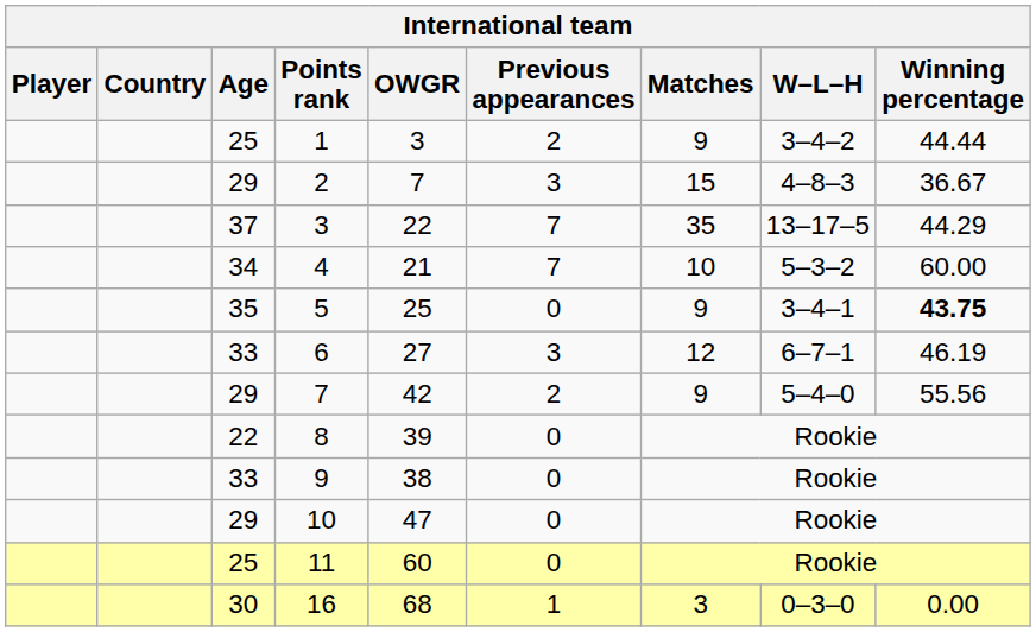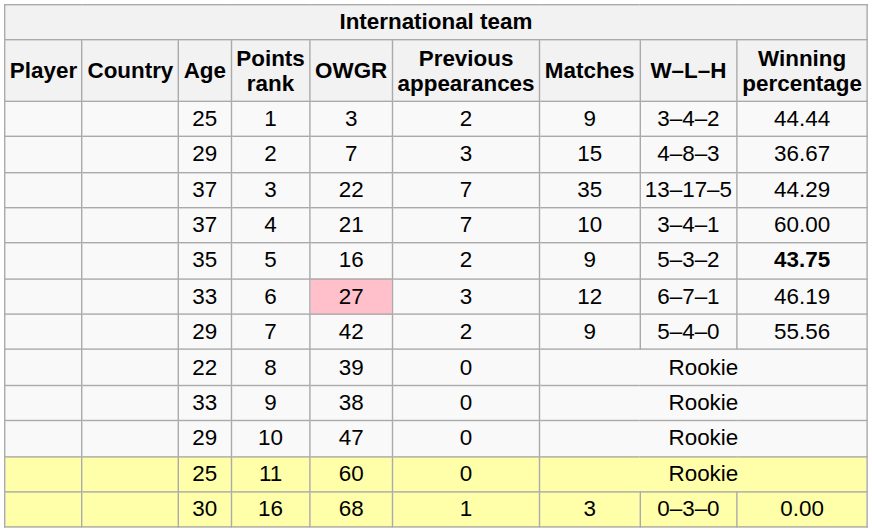4 | Age: 34 -> 37
4 | W–L–H: 5–3–2 -> 3–4–1
5 | OWGR: 25 -> 16
5 | Previous appearances: 0 -> 2
5 | W–L–H: 3–4–1 -> 5–3–2
6 | OWGR: no background -> pink background
